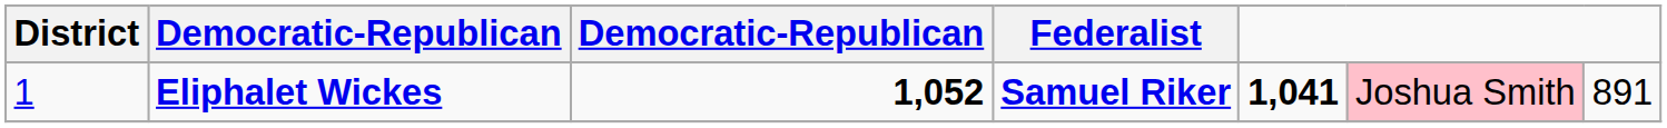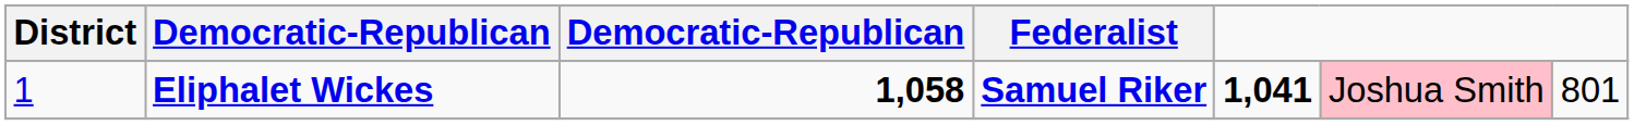Eliphalet Wickes | column 3: 1,052 -> 1,058
Eliphalet Wickes | column 7: 891 -> 801
